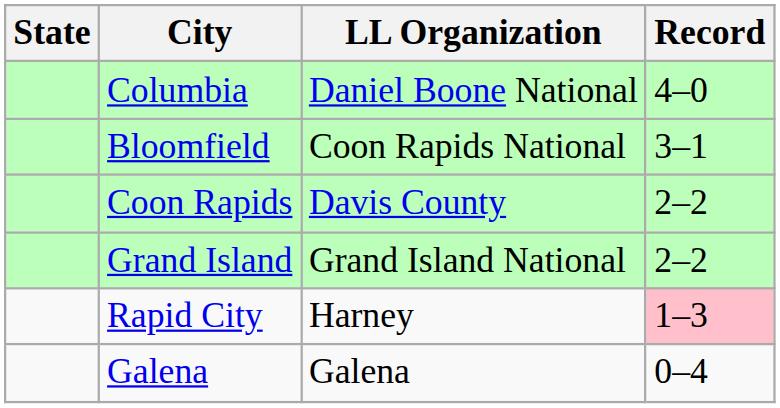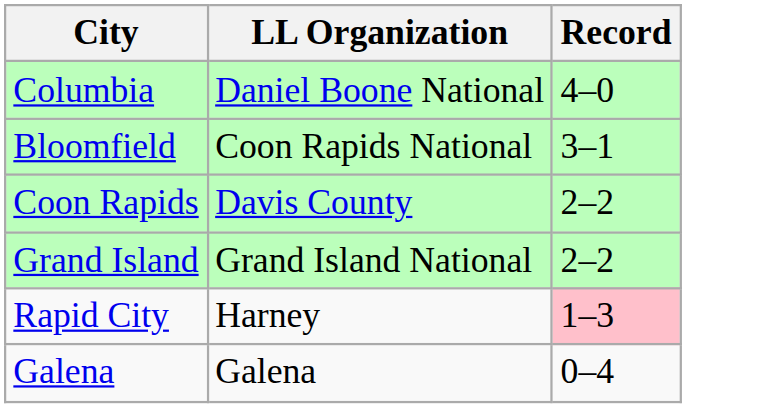- column: State
